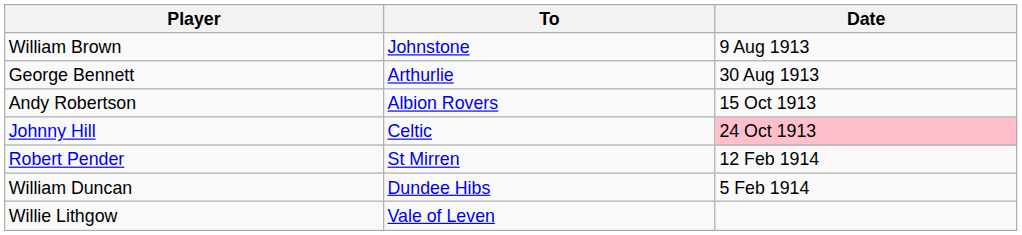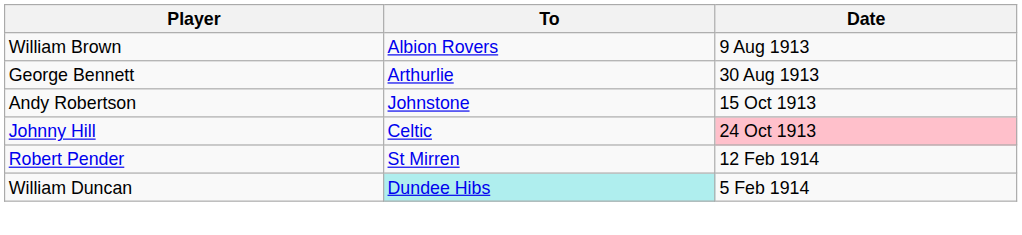William Brown | To: Johnstone -> Albion Rovers
Andy Robertson | To: Albion Rovers -> Johnstone
William Duncan | To: no background -> paleturquoise background
- row: Willie Lithgow | Vale of Leven
